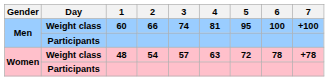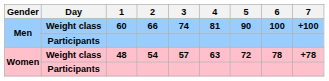60 | 5: 95 -> 90
